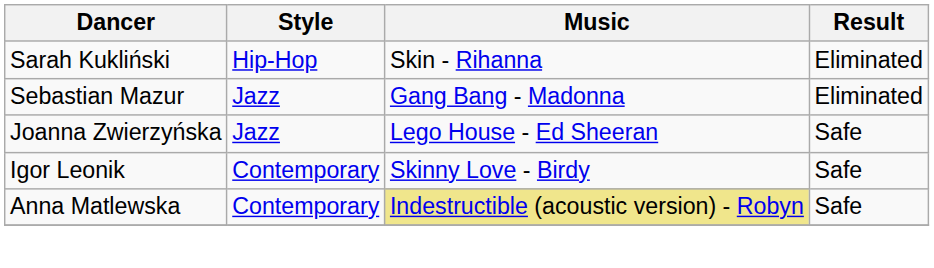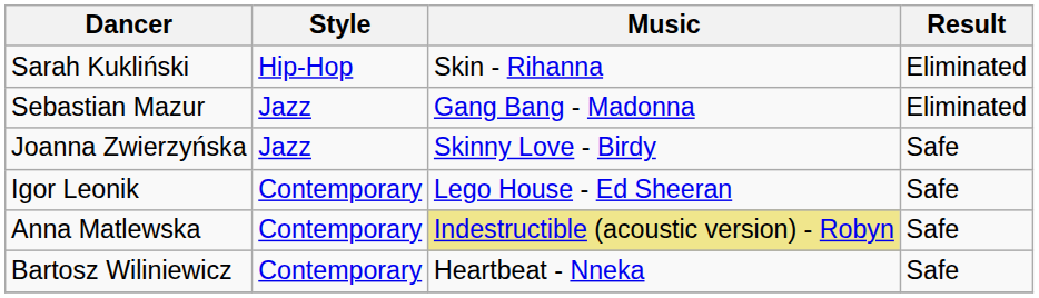Joanna Zwierzyńska | Music: Lego House - Ed Sheeran -> Skinny Love - Birdy
Igor Leonik | Music: Skinny Love - Birdy -> Lego House - Ed Sheeran
+ row: Bartosz Wiliniewicz | Contemporary | Heartbeat - Nneka | Safe
